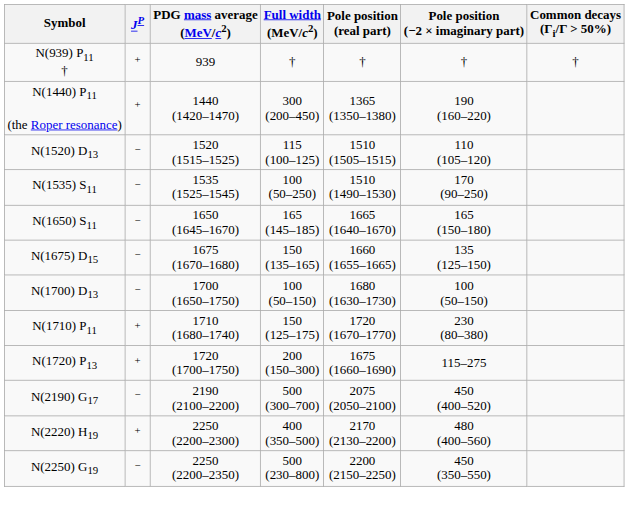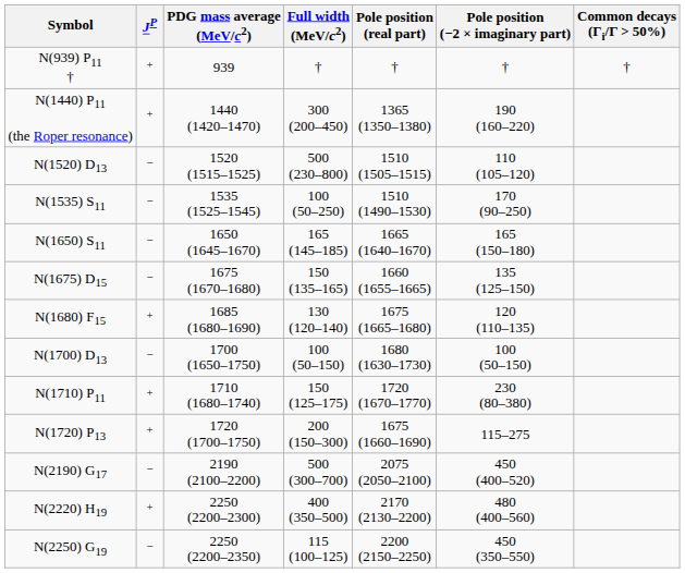N(1520) D13 | Full width (MeV/c2): 115 (100–125) -> 500 (230–800)
+ row: N(1680) F15 | + | 1685 (1680–1690) | 130 (120–140) | 1675 (1665–1680) | 120 (110–135)
N(2250) G19 | Full width (MeV/c2): 500 (230–800) -> 115 (100–125)
